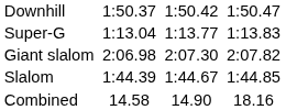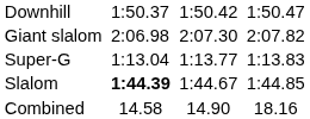rows swapped: Super-G <-> Giant slalom
Slalom | column 3: normal -> bold
